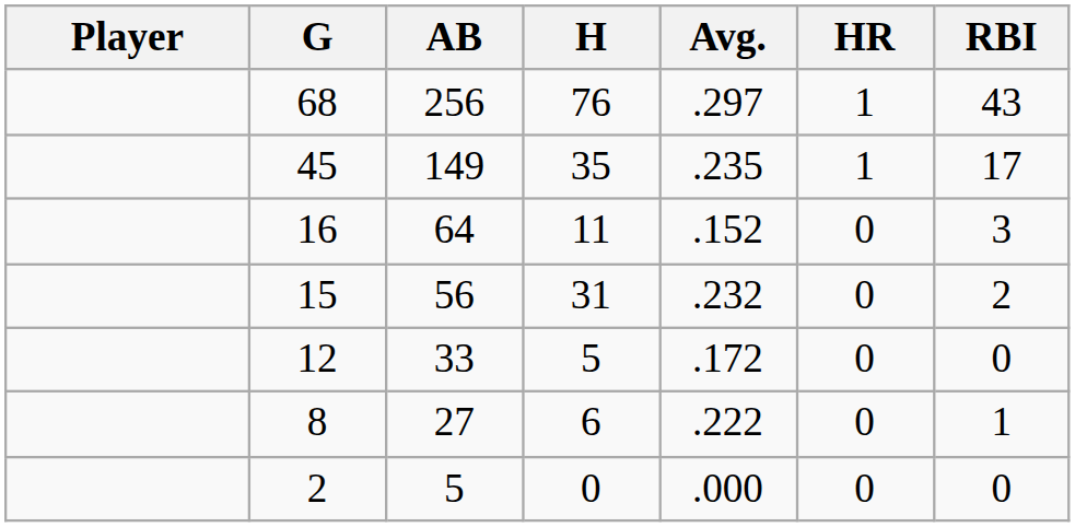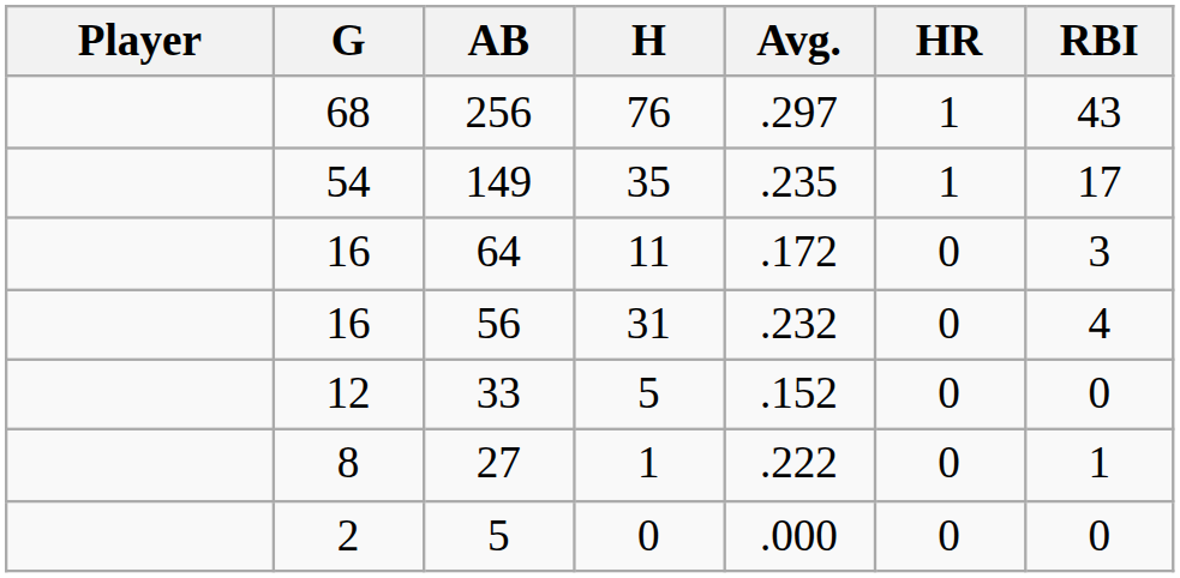149 | G: 45 -> 54
64 | Avg.: .152 -> .172
56 | G: 15 -> 16
56 | RBI: 2 -> 4
33 | Avg.: .172 -> .152
27 | H: 6 -> 1
